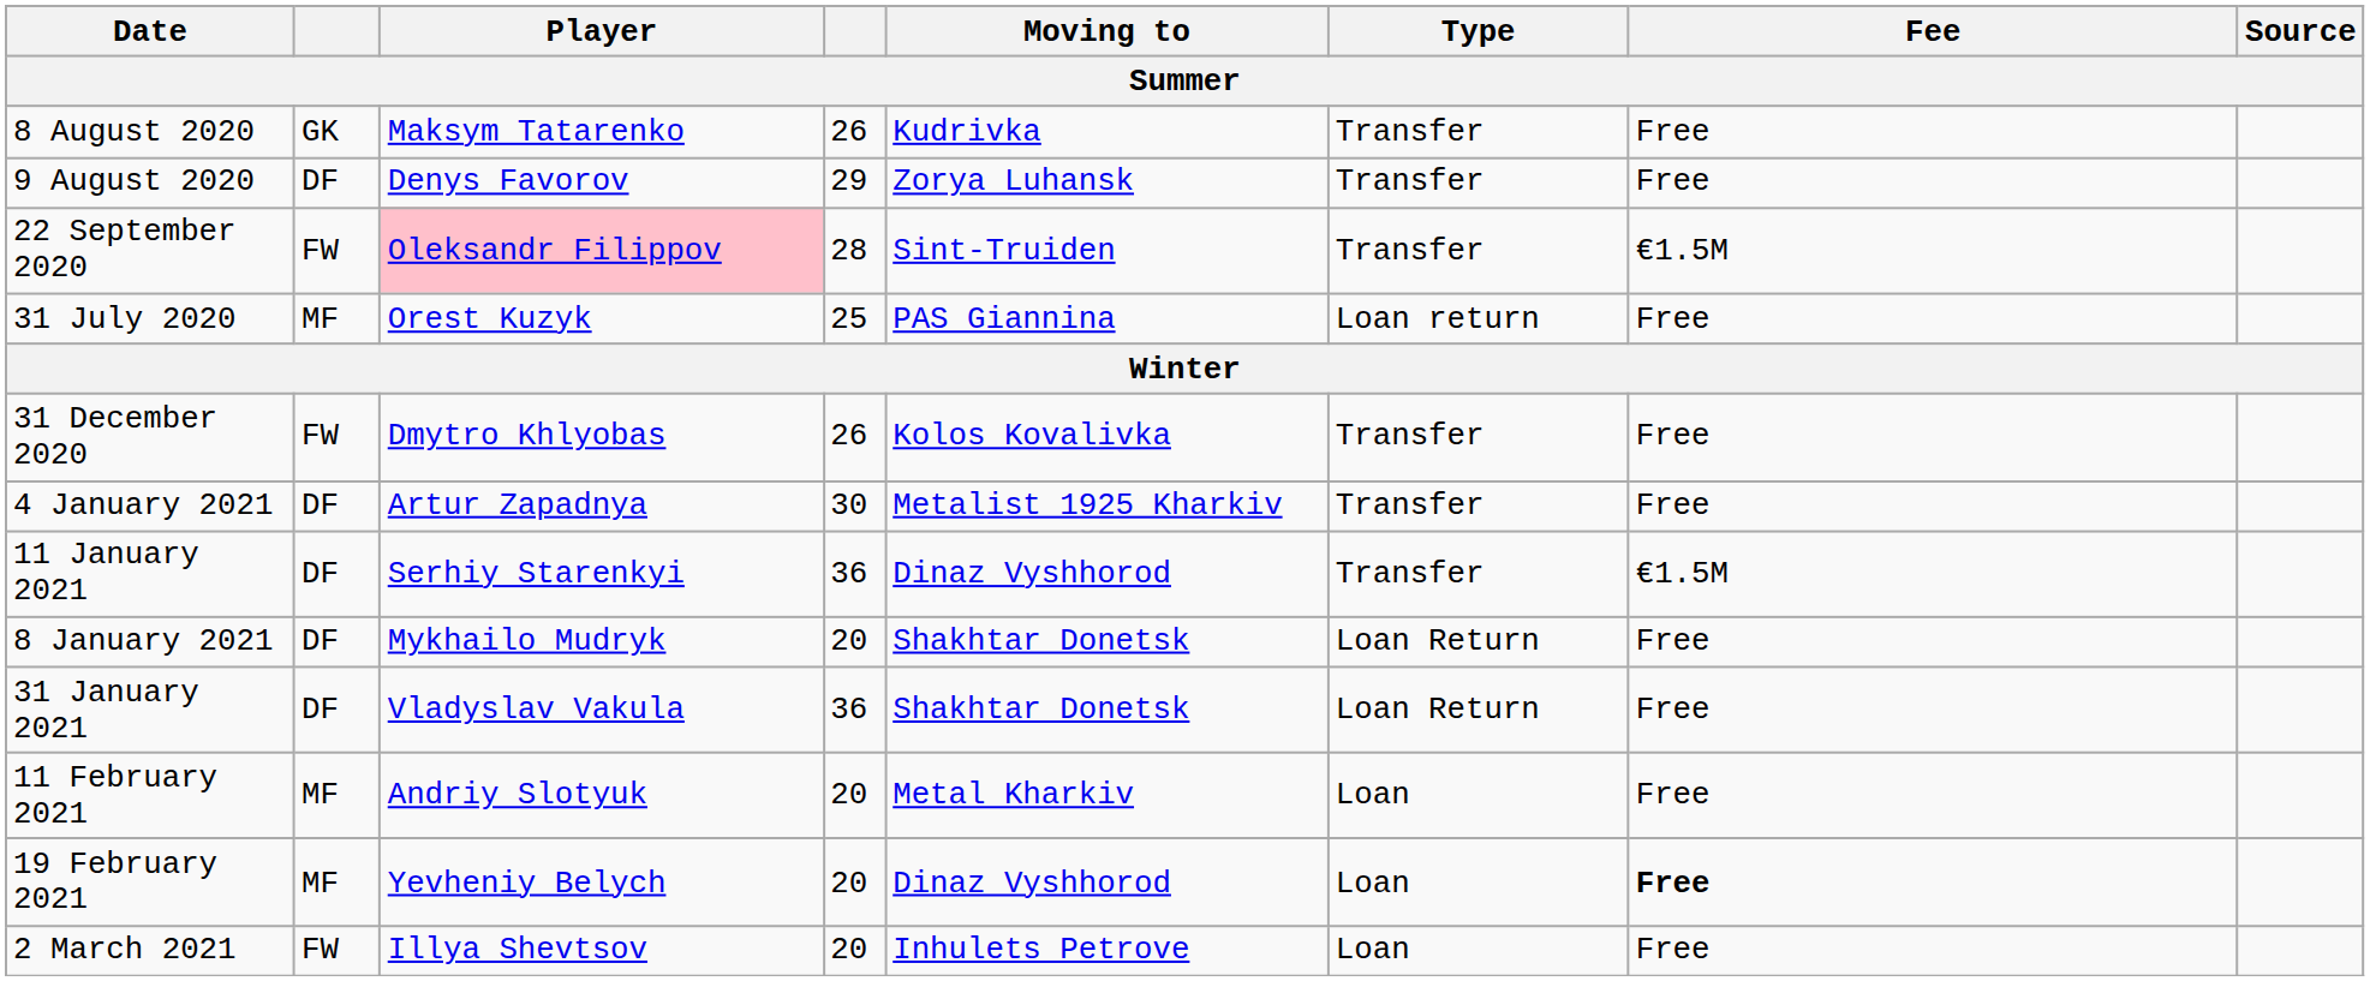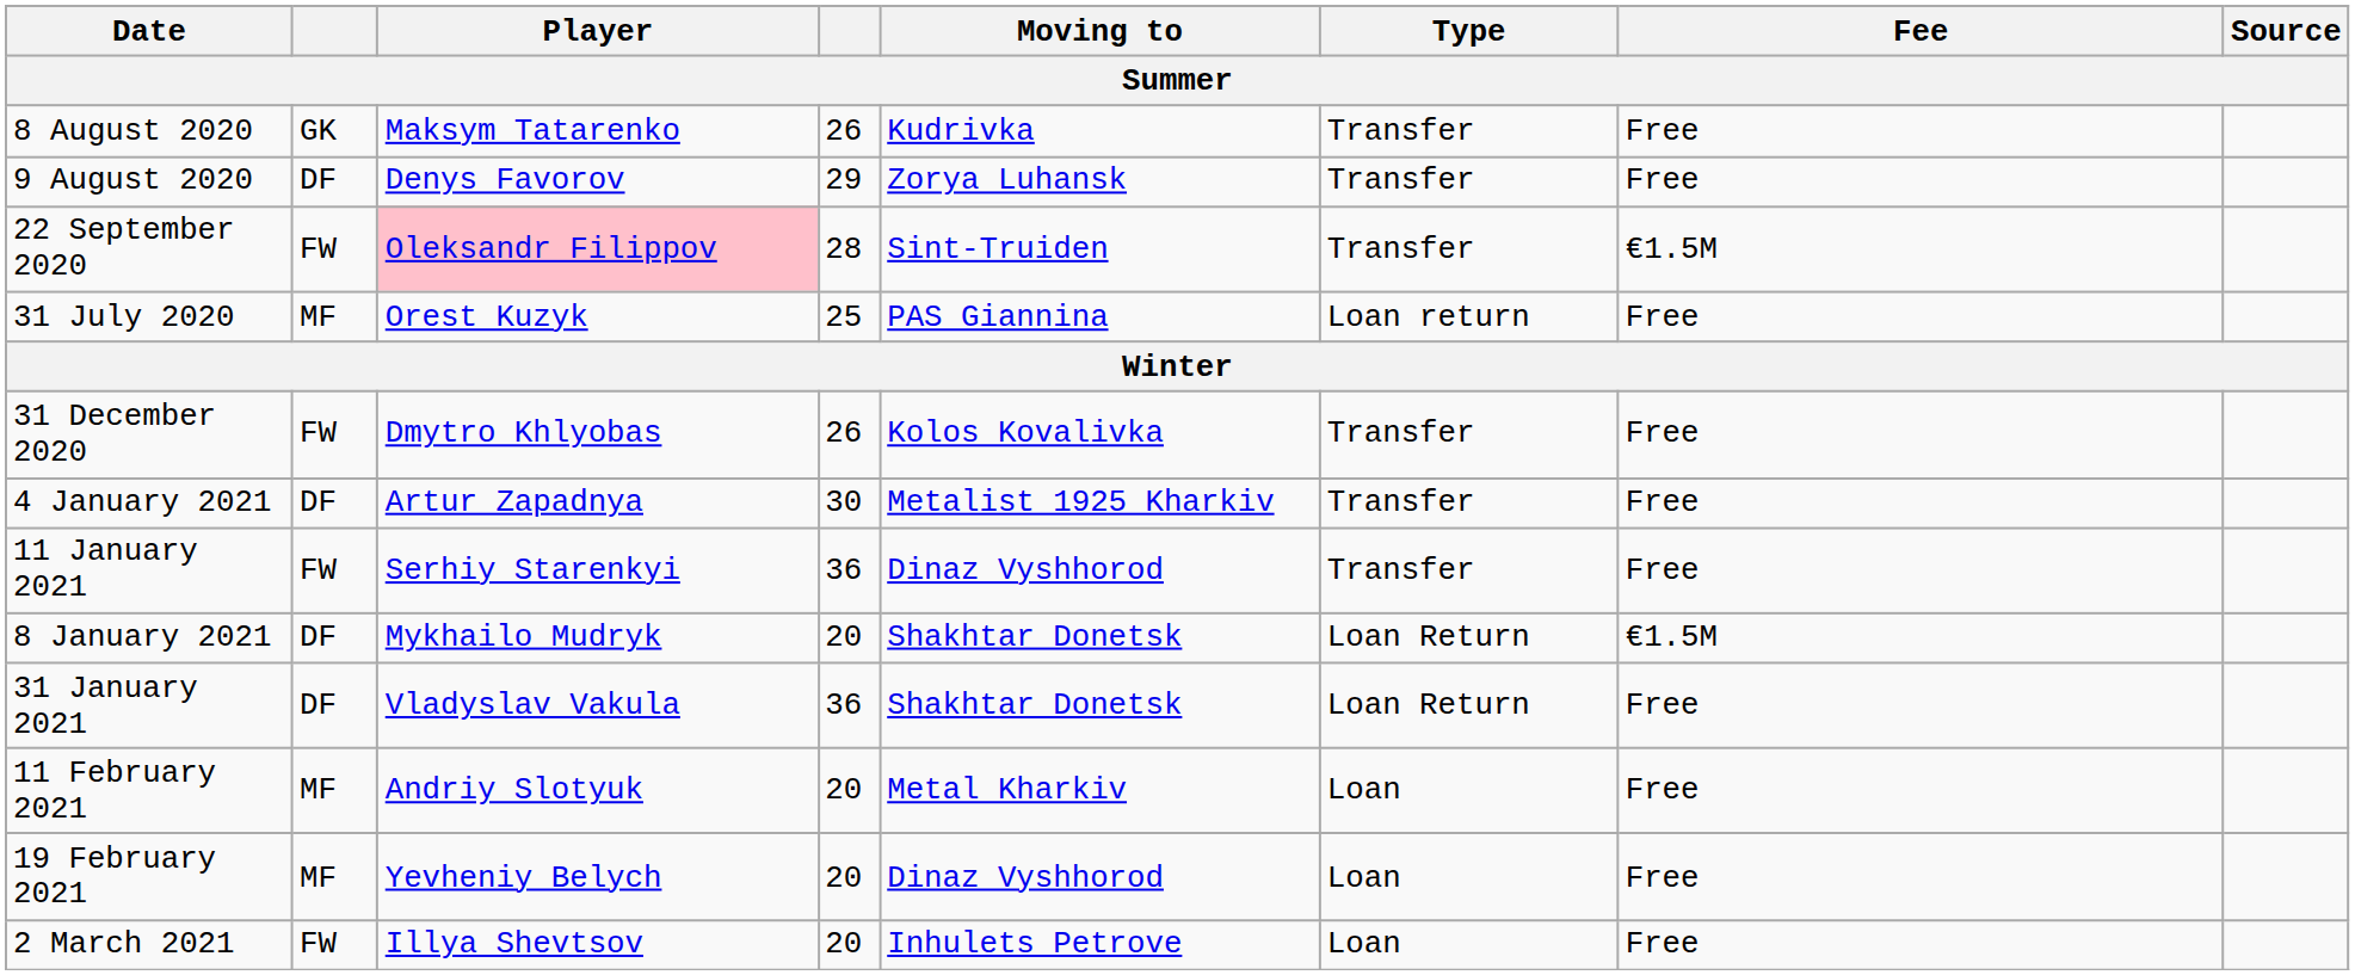11 January 2021 | column 2: DF -> FW
11 January 2021 | Fee: €1.5M -> Free
8 January 2021 | Fee: Free -> €1.5M
19 February 2021 | Fee: bold -> normal
